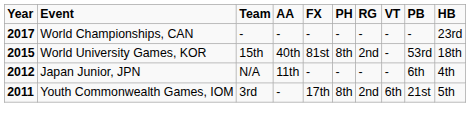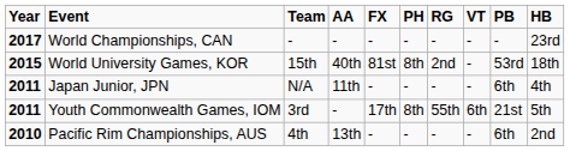Japan Junior, JPN | Year: 2012 -> 2011
Youth Commonwealth Games, IOM | RG: 2nd -> 55th
+ row: 2010 | Pacific Rim Championships, AUS | 4th | 13th | - | - | - | - | 6th | 2nd
